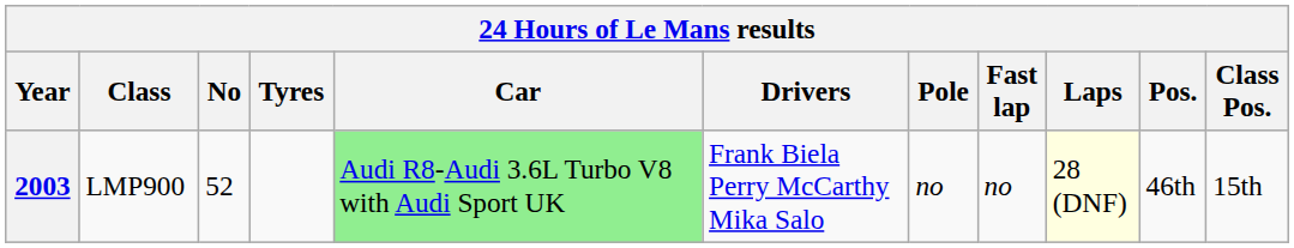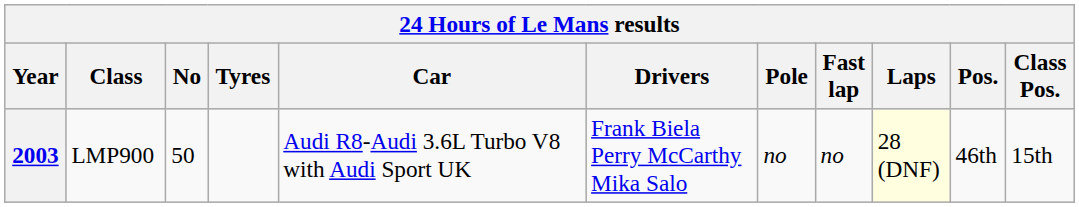2003 | No: 52 -> 50
2003 | Car: lightgreen background -> no background
